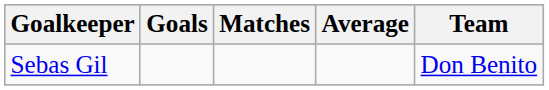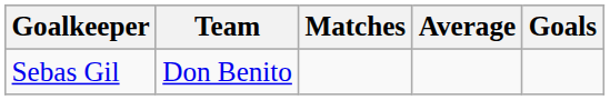columns swapped: Goals <-> Team
